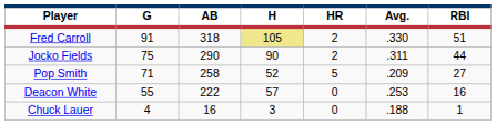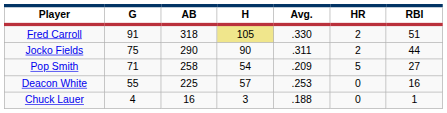columns swapped: Avg. <-> HR
Pop Smith | H: 52 -> 54
Deacon White | AB: 222 -> 225
